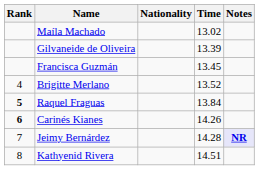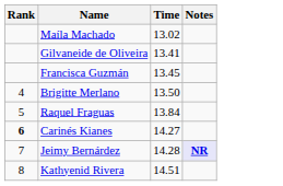- column: Nationality
Gilvaneide de Oliveira | Time: 13.39 -> 13.41
Brigitte Merlano | Time: 13.52 -> 13.50
Raquel Fraguas | Rank: bold -> normal
Carinés Kianes | Time: 14.26 -> 14.27
